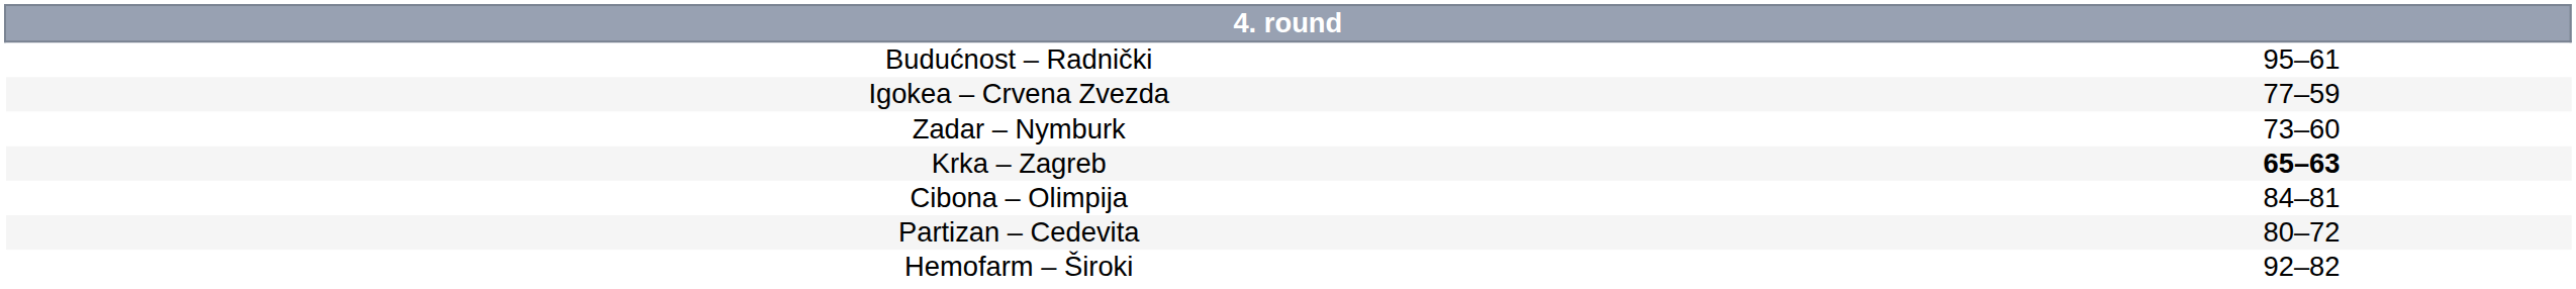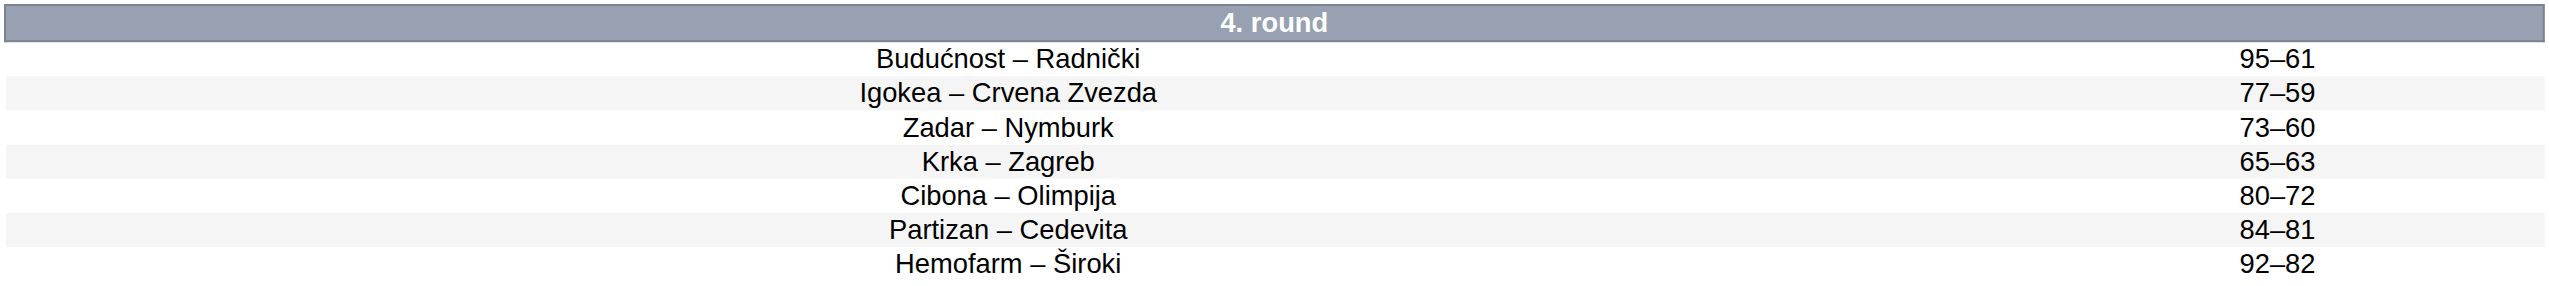Krka – Zagreb | column 2: bold -> normal
Cibona – Olimpija | column 2: 84–81 -> 80–72
Partizan – Cedevita | column 2: 80–72 -> 84–81
